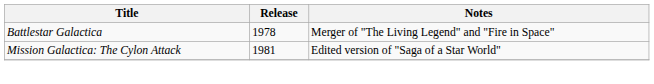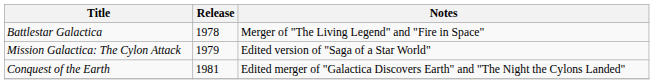Mission Galactica: The Cylon Attack | Release: 1981 -> 1979
+ row: Conquest of the Earth | 1981 | Edited merger of "Galactica Discovers Earth" and "The Night the Cylons Landed"
